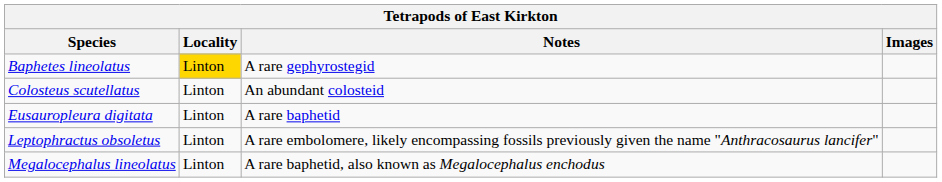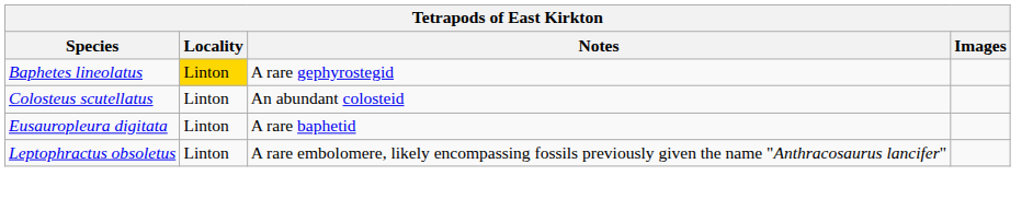- row: Megalocephalus lineolatus | Linton | A rare baphetid, also known as Megalocephalus enchodus
